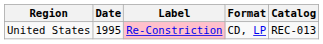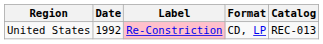United States | Date: 1995 -> 1992
